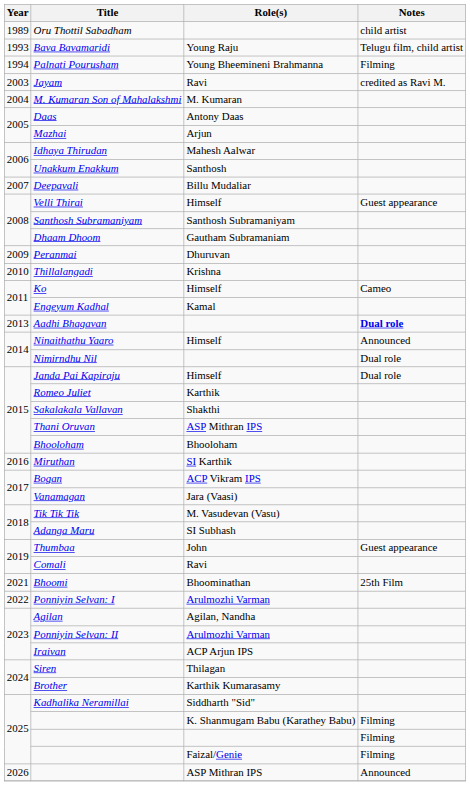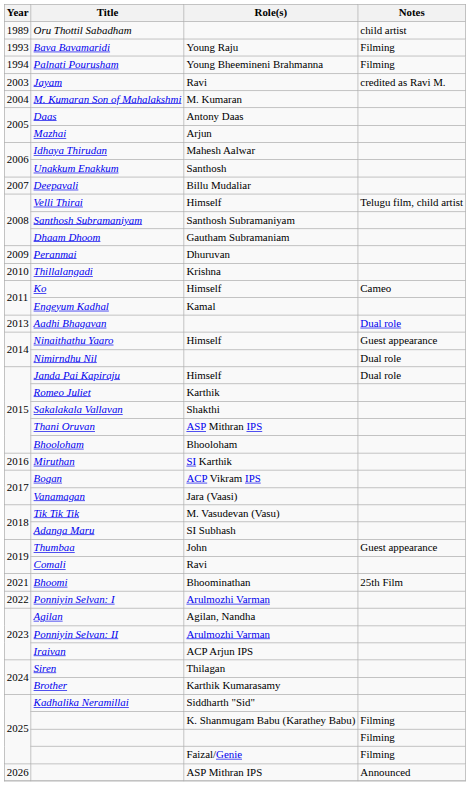Bava Bavamaridi | Notes: Telugu film, child artist -> Filming
Velli Thirai | Notes: Guest appearance -> Telugu film, child artist
Aadhi Bhagavan | Notes: bold -> normal
Ninaithathu Yaaro | Notes: Announced -> Guest appearance
